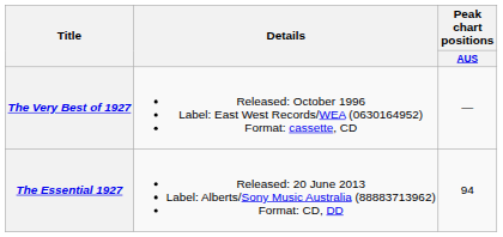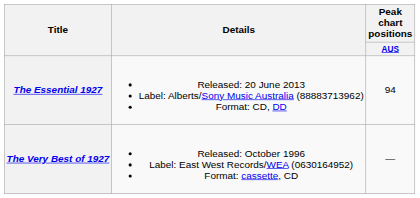rows swapped: The Very Best of 1927 <-> The Essential 1927
